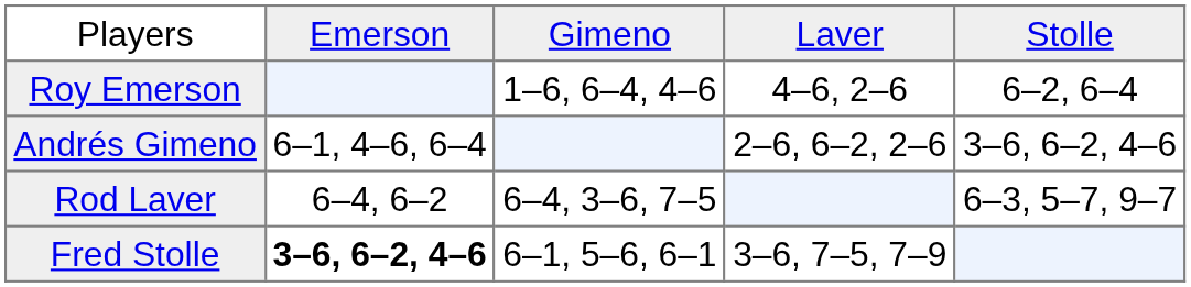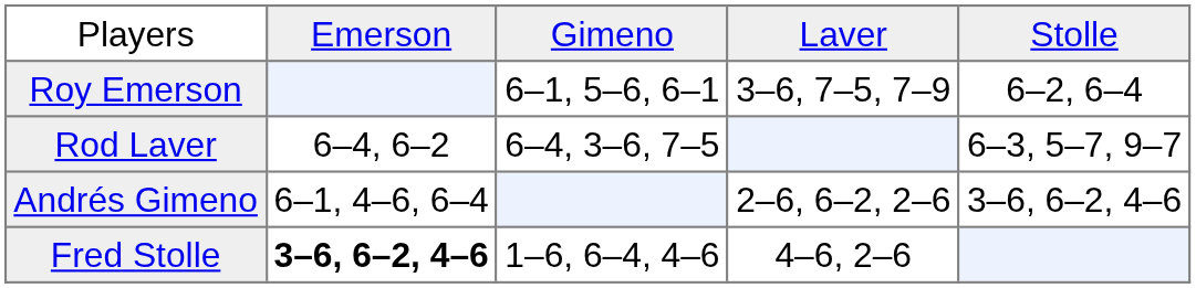Roy Emerson | column 3: 1–6, 6–4, 4–6 -> 6–1, 5–6, 6–1
Roy Emerson | column 4: 4–6, 2–6 -> 3–6, 7–5, 7–9
rows swapped: Andrés Gimeno <-> Rod Laver
Fred Stolle | column 3: 6–1, 5–6, 6–1 -> 1–6, 6–4, 4–6
Fred Stolle | column 4: 3–6, 7–5, 7–9 -> 4–6, 2–6
